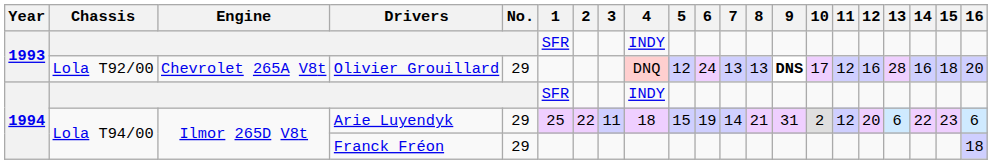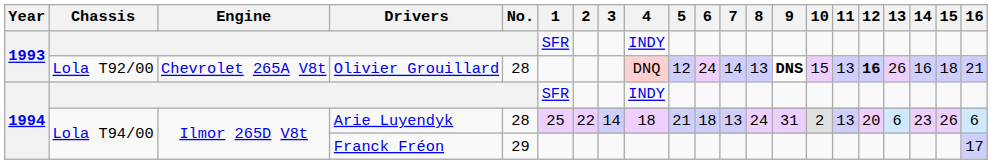Olivier Grouillard | No.: 29 -> 28
Olivier Grouillard | 7: 13 -> 14
Olivier Grouillard | 10: 17 -> 15
Olivier Grouillard | 11: 12 -> 13
Olivier Grouillard | 12: normal -> bold
Olivier Grouillard | 13: 28 -> 26
Olivier Grouillard | 16: 20 -> 21
Arie Luyendyk | No.: 29 -> 28
Arie Luyendyk | 3: 11 -> 14
Arie Luyendyk | 5: 15 -> 21
Arie Luyendyk | 6: 19 -> 18
Arie Luyendyk | 7: 14 -> 13
Arie Luyendyk | 8: 21 -> 24
Arie Luyendyk | 11: 12 -> 13
Arie Luyendyk | 14: 22 -> 23
Arie Luyendyk | 15: 23 -> 26
Franck Fréon | 16: 18 -> 17
